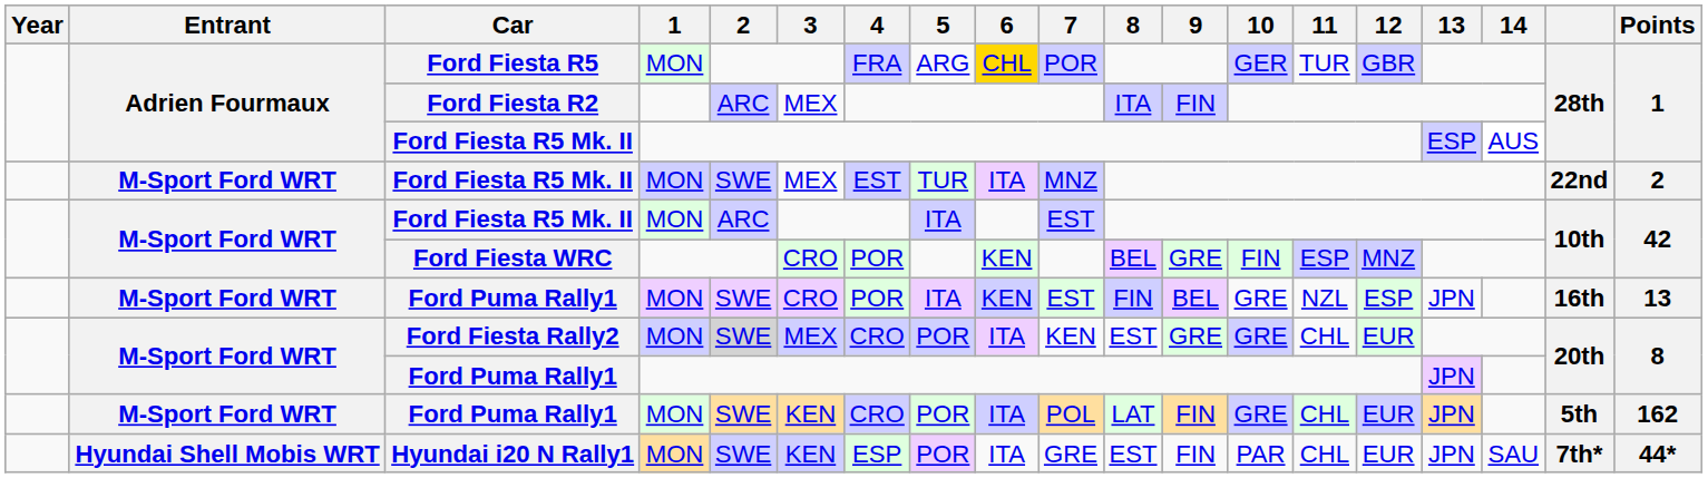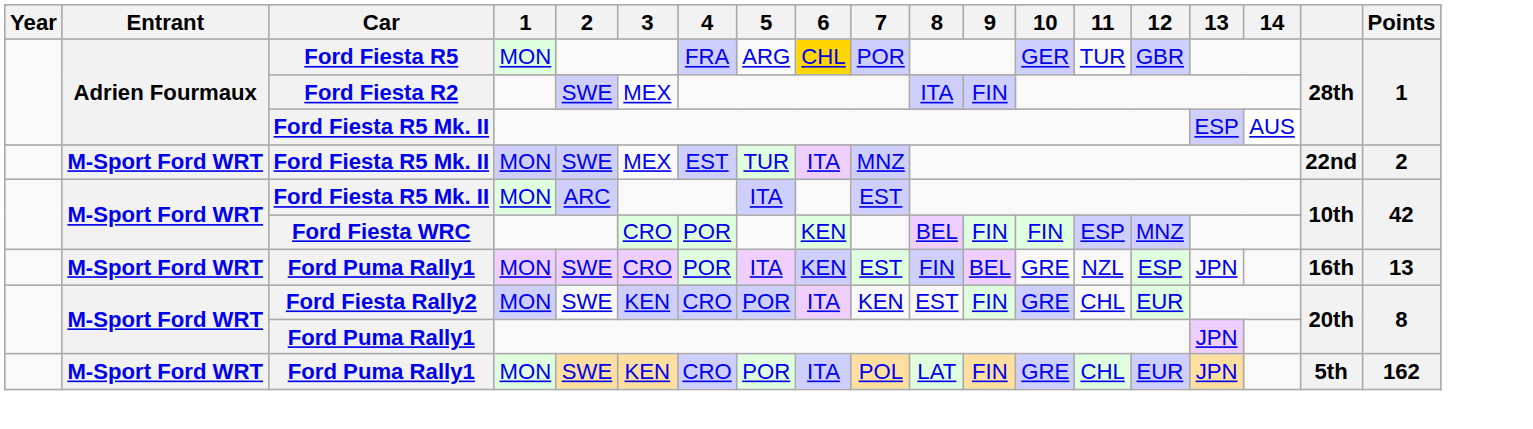Ford Fiesta R2 | 2: ARC -> SWE
Ford Fiesta WRC | 9: GRE -> FIN
Ford Fiesta Rally2 | 2: lightgrey background -> no background
Ford Fiesta Rally2 | 3: MEX -> KEN
Ford Fiesta Rally2 | 9: GRE -> FIN
- row: Hyundai Shell Mobis WRT | Hyundai i20 N Rally1 | MON | SWE | KEN | ESP | POR | ITA | GRE | EST | FIN | PAR | CHL | EUR | JPN | SAU | 7th* | 44*
